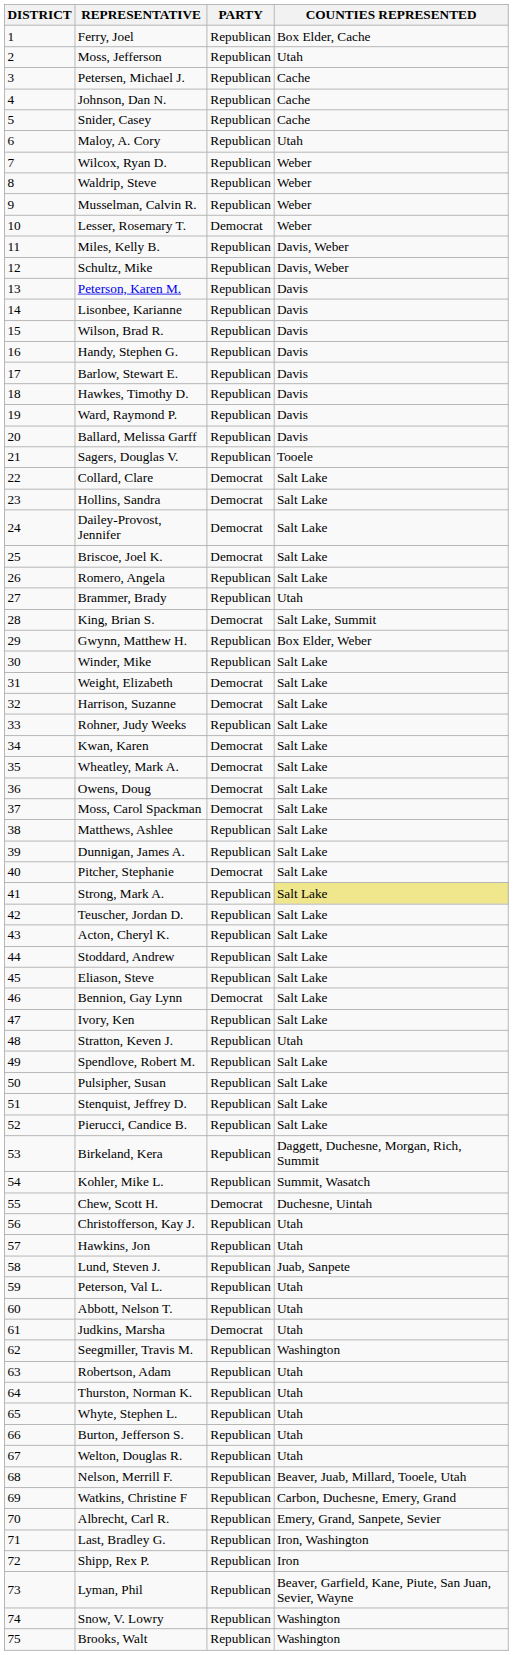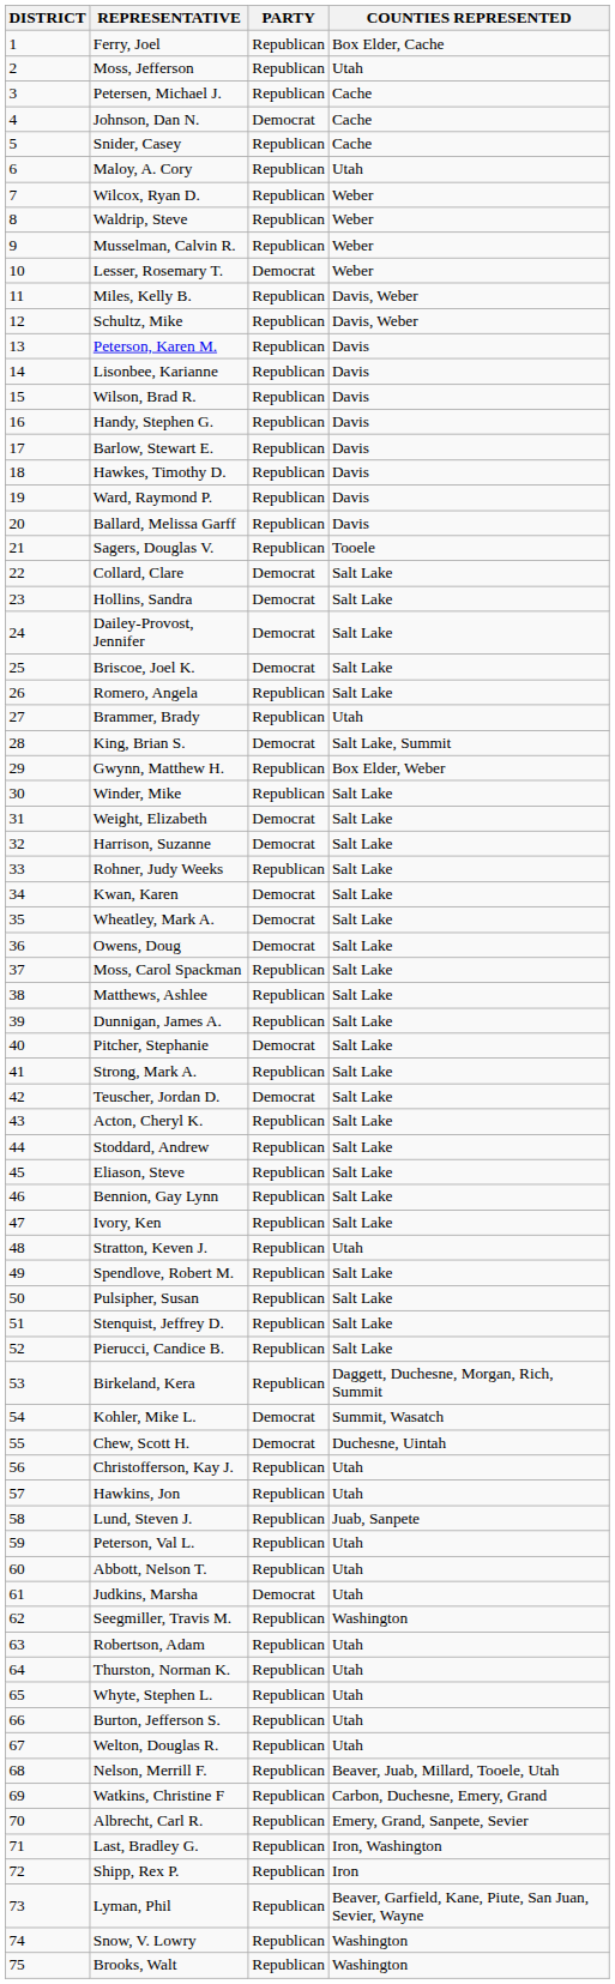Johnson, Dan N. | PARTY: Republican -> Democrat
Moss, Carol Spackman | PARTY: Democrat -> Republican
Strong, Mark A. | COUNTIES REPRESENTED: khaki background -> no background
Teuscher, Jordan D. | PARTY: Republican -> Democrat
Bennion, Gay Lynn | PARTY: Democrat -> Republican
Kohler, Mike L. | PARTY: Republican -> Democrat
